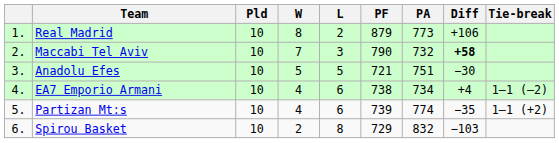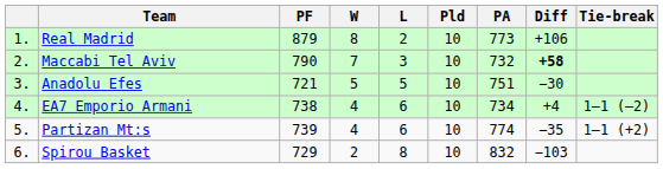columns swapped: Pld <-> PF
